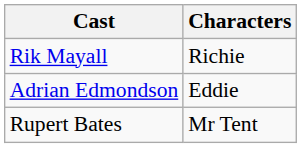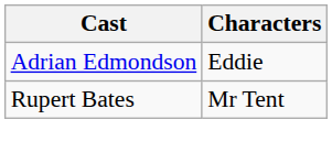- row: Rik Mayall | Richie
